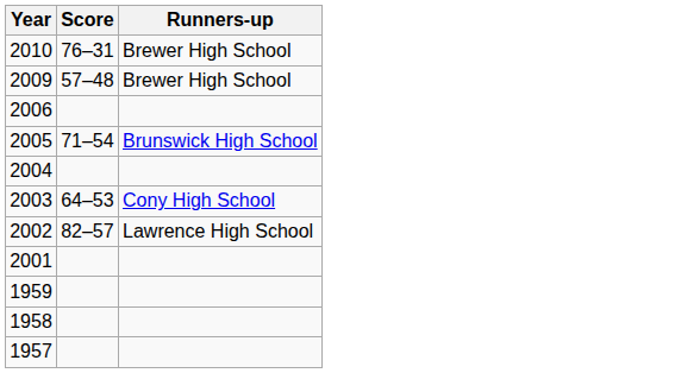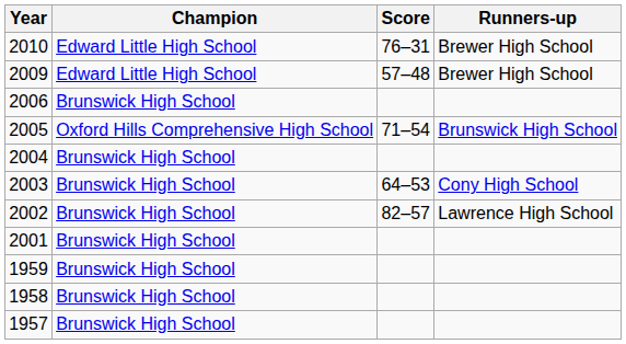+ column: Champion | Edward Little High School | Edward Little High School | Brunswick High School | Oxford Hills Comprehensive High School | Brunswick High School | Brunswick High School | Brunswick High School | Brunswick High School | Brunswick High School | Brunswick High School | Brunswick High School
